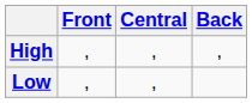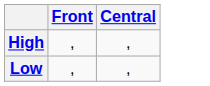- column: Back | ,
